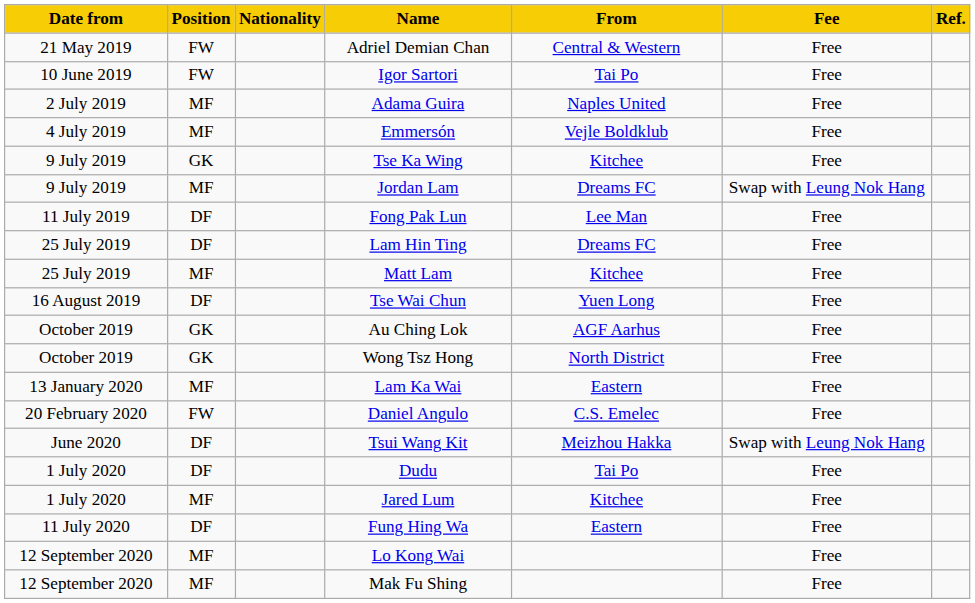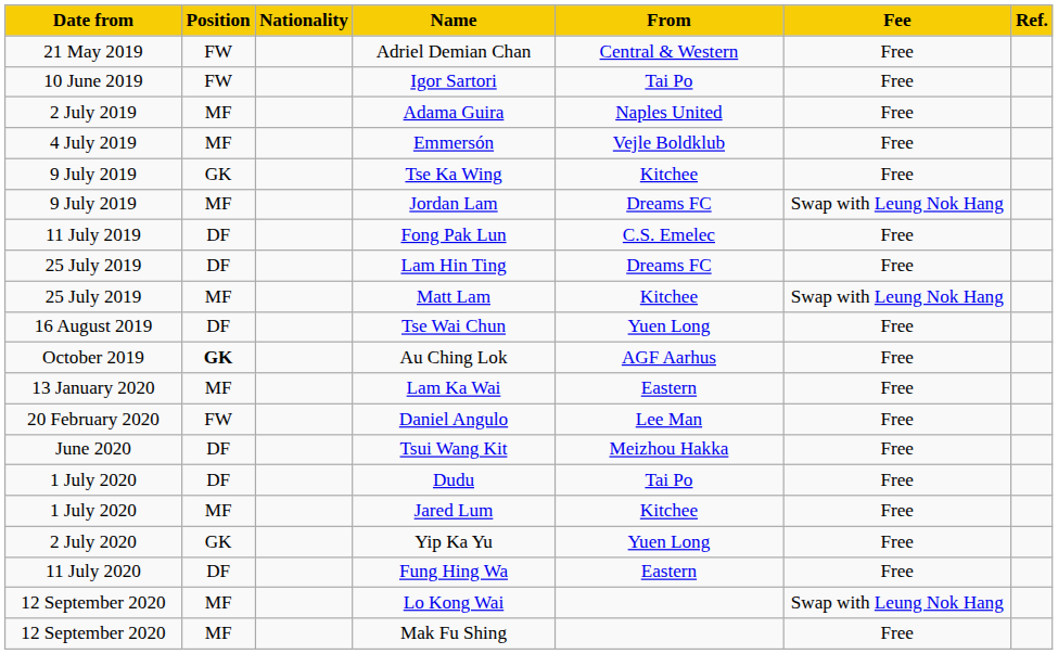Fong Pak Lun | From: Lee Man -> C.S. Emelec
Matt Lam | Fee: Free -> Swap with Leung Nok Hang
Au Ching Lok | Position: normal -> bold
- row: October 2019 | GK | Wong Tsz Hong | North District | Free
Daniel Angulo | From: C.S. Emelec -> Lee Man
Tsui Wang Kit | Fee: Swap with Leung Nok Hang -> Free
+ row: 2 July 2020 | GK | Yip Ka Yu | Yuen Long | Free
Lo Kong Wai | Fee: Free -> Swap with Leung Nok Hang
